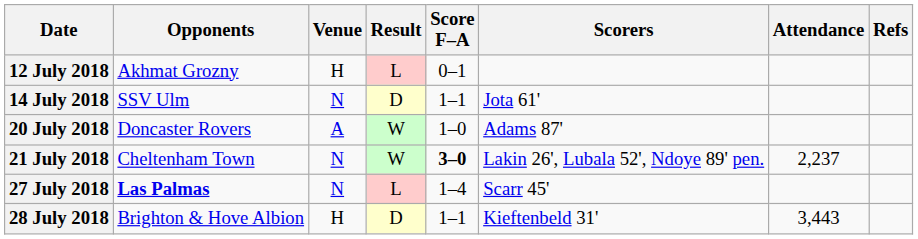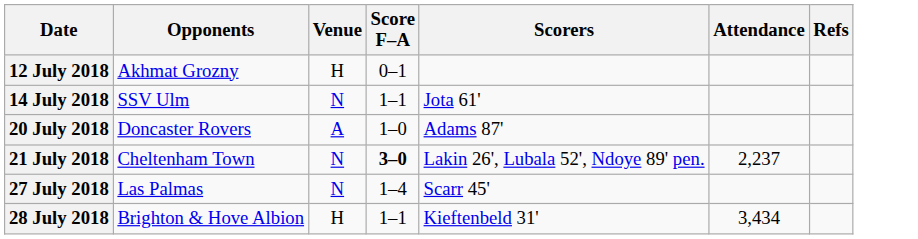- column: Result | L | D | W | W | L | D
27 July 2018 | Opponents: bold -> normal
28 July 2018 | Attendance: 3,443 -> 3,434
